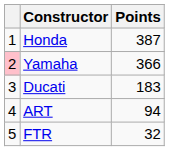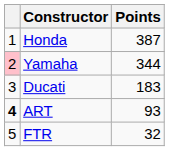Yamaha | Points: 366 -> 344
ART | column 1: normal -> bold
ART | Points: 94 -> 93
